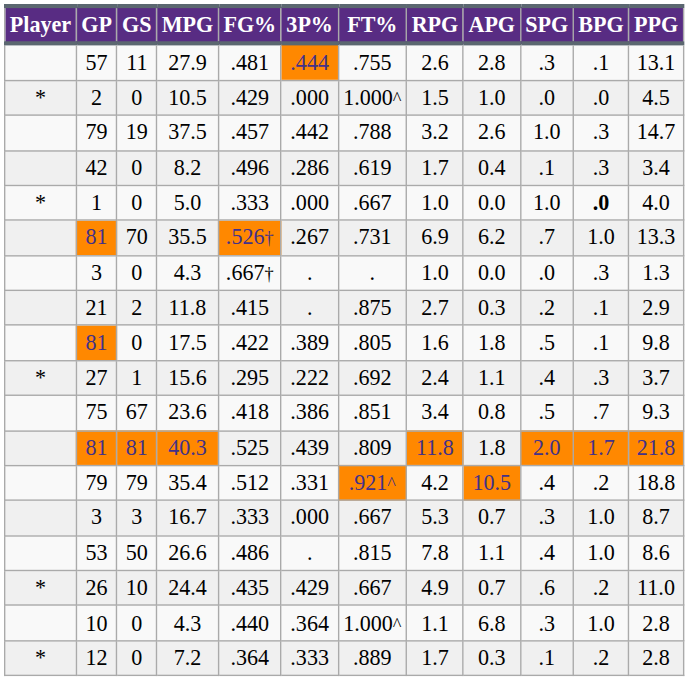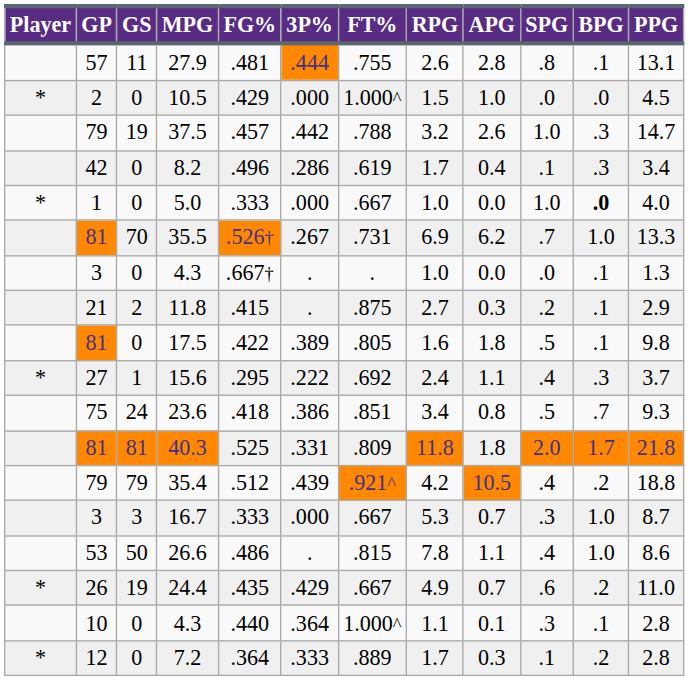27.9 | SPG: .3 -> .8
3 / 4.3 | BPG: .3 -> .1
23.6 | GS: 67 -> 24
40.3 | 3P%: .439 -> .331
35.4 | 3P%: .331 -> .439
24.4 | GS: 10 -> 19
10 / 4.3 | APG: 6.8 -> 0.1
10 / 4.3 | BPG: 1.0 -> .1
